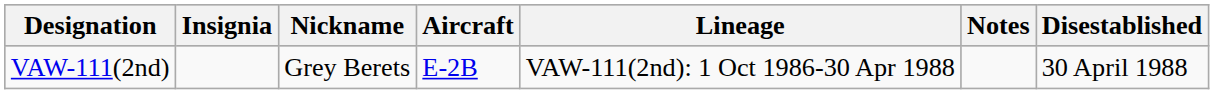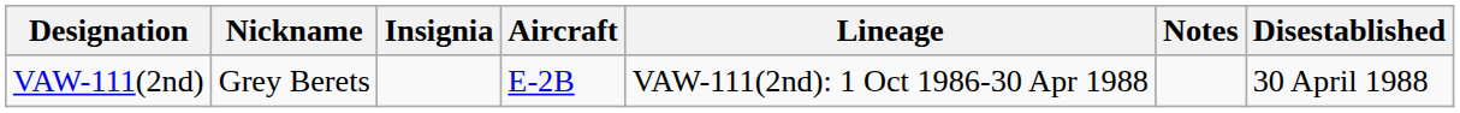columns swapped: Insignia <-> Nickname
